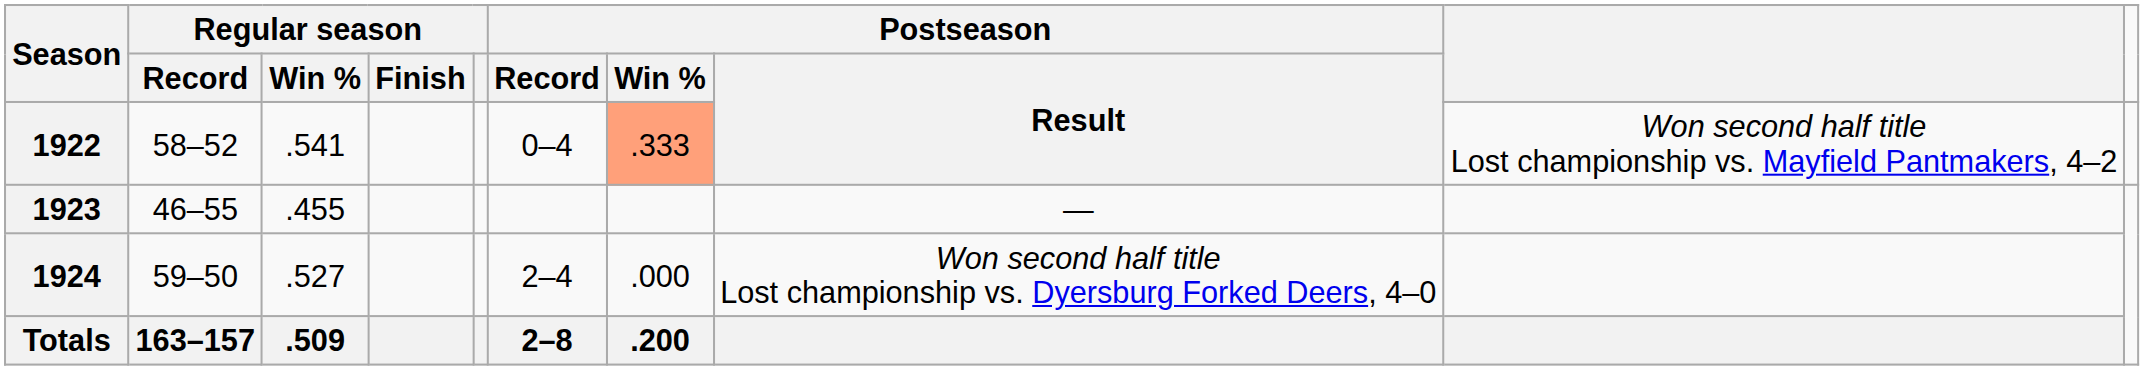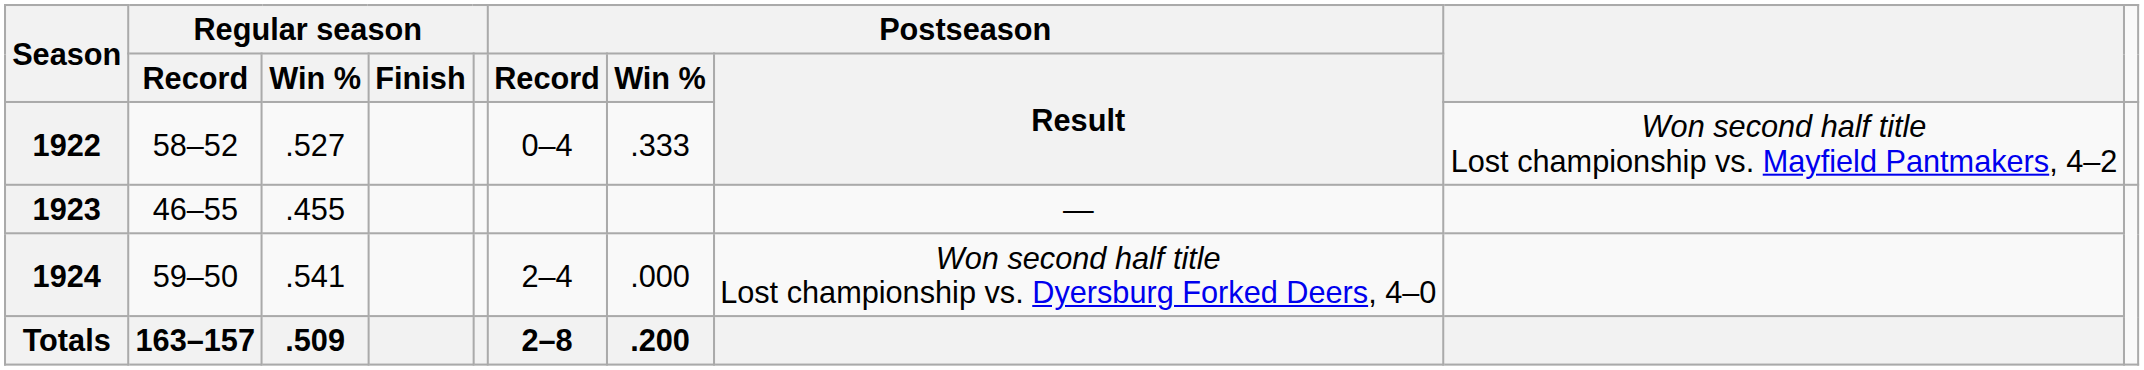1922 | Regular season / Win %: .541 -> .527
1922 | Postseason / Win %: lightsalmon background -> no background
1924 | Regular season / Win %: .527 -> .541
